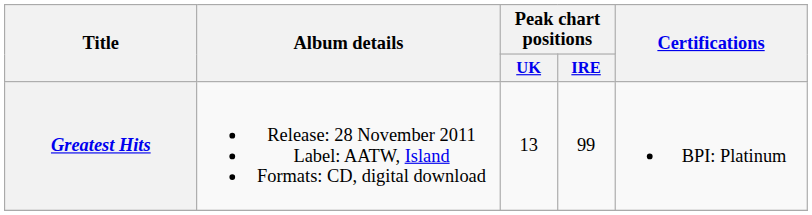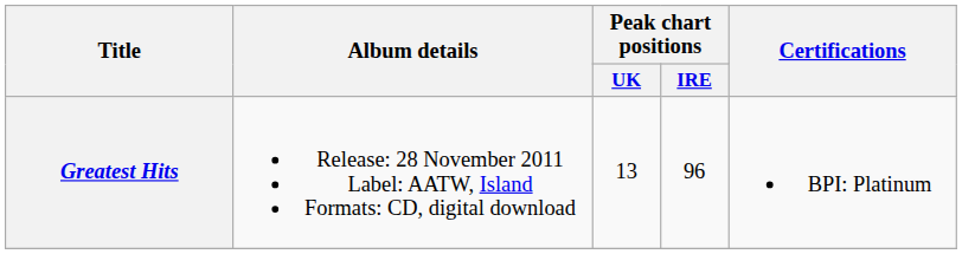Greatest Hits | Peak chart positions / IRE: 99 -> 96
